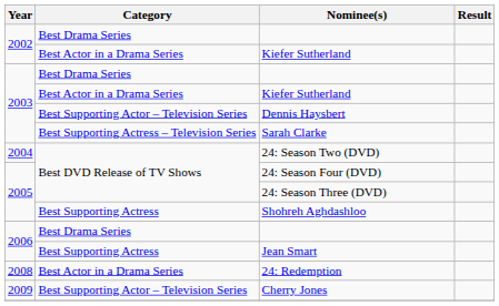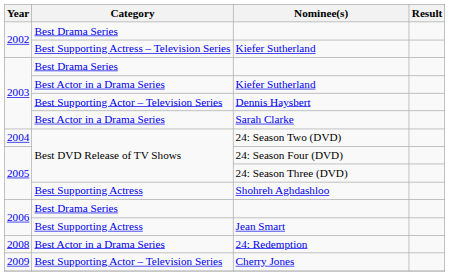2002 / Kiefer Sutherland | Category: Best Actor in a Drama Series -> Best Supporting Actress – Television Series
Sarah Clarke | Category: Best Supporting Actress – Television Series -> Best Actor in a Drama Series
